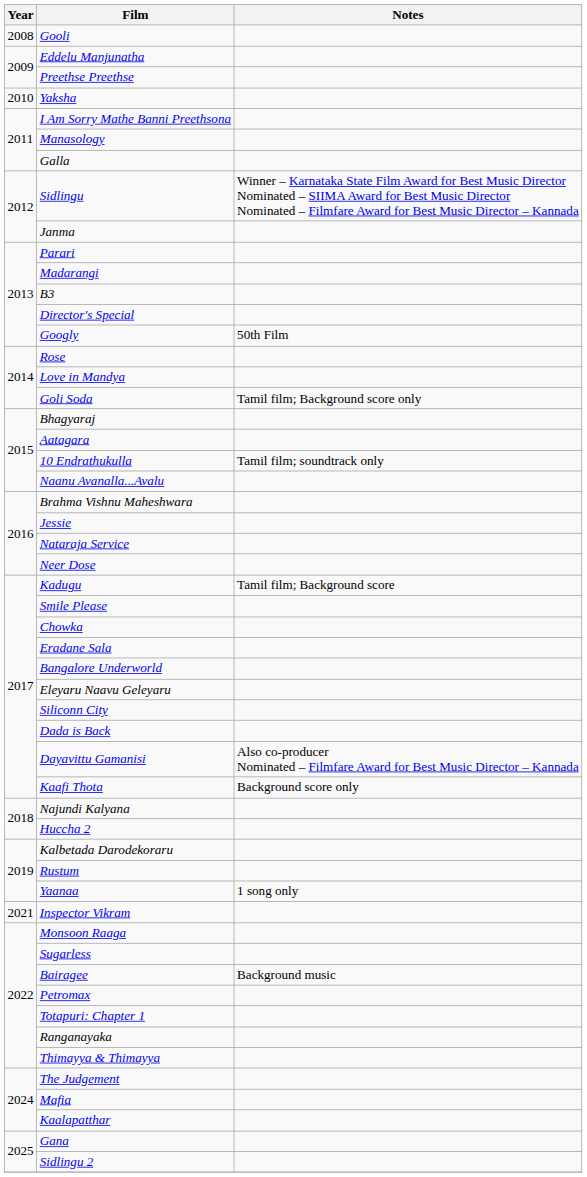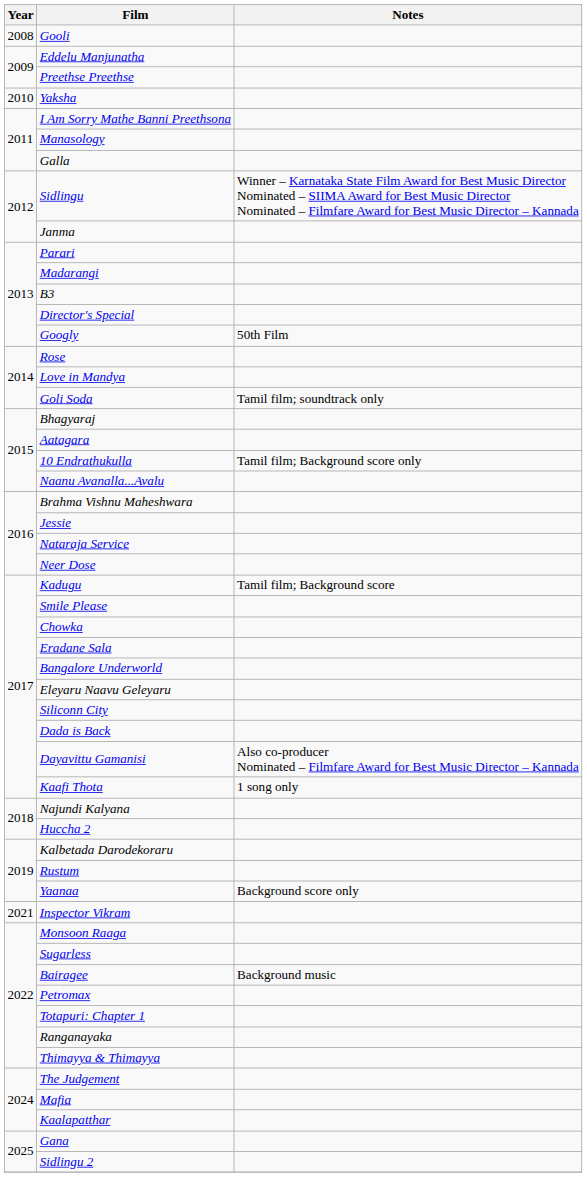Goli Soda | Notes: Tamil film; Background score only -> Tamil film; soundtrack only
10 Endrathukulla | Notes: Tamil film; soundtrack only -> Tamil film; Background score only
Kaafi Thota | Notes: Background score only -> 1 song only
Yaanaa | Notes: 1 song only -> Background score only
